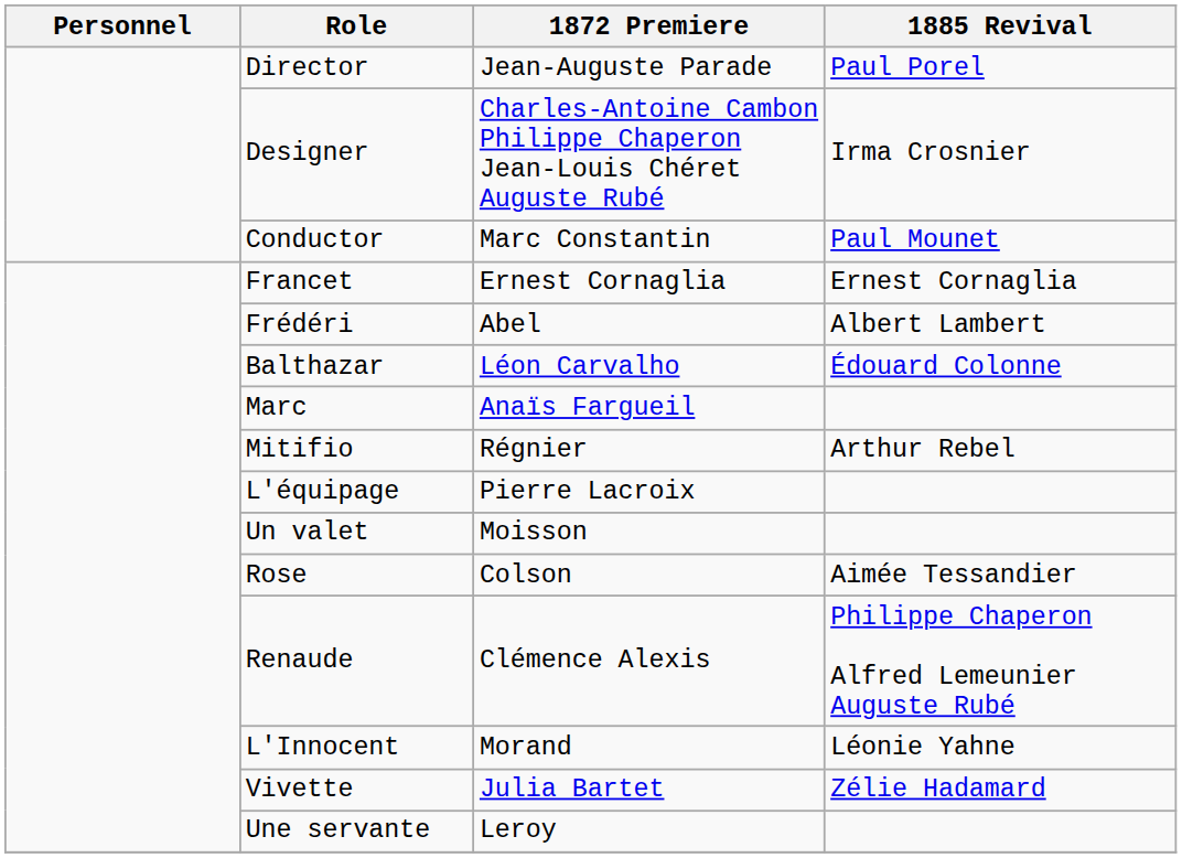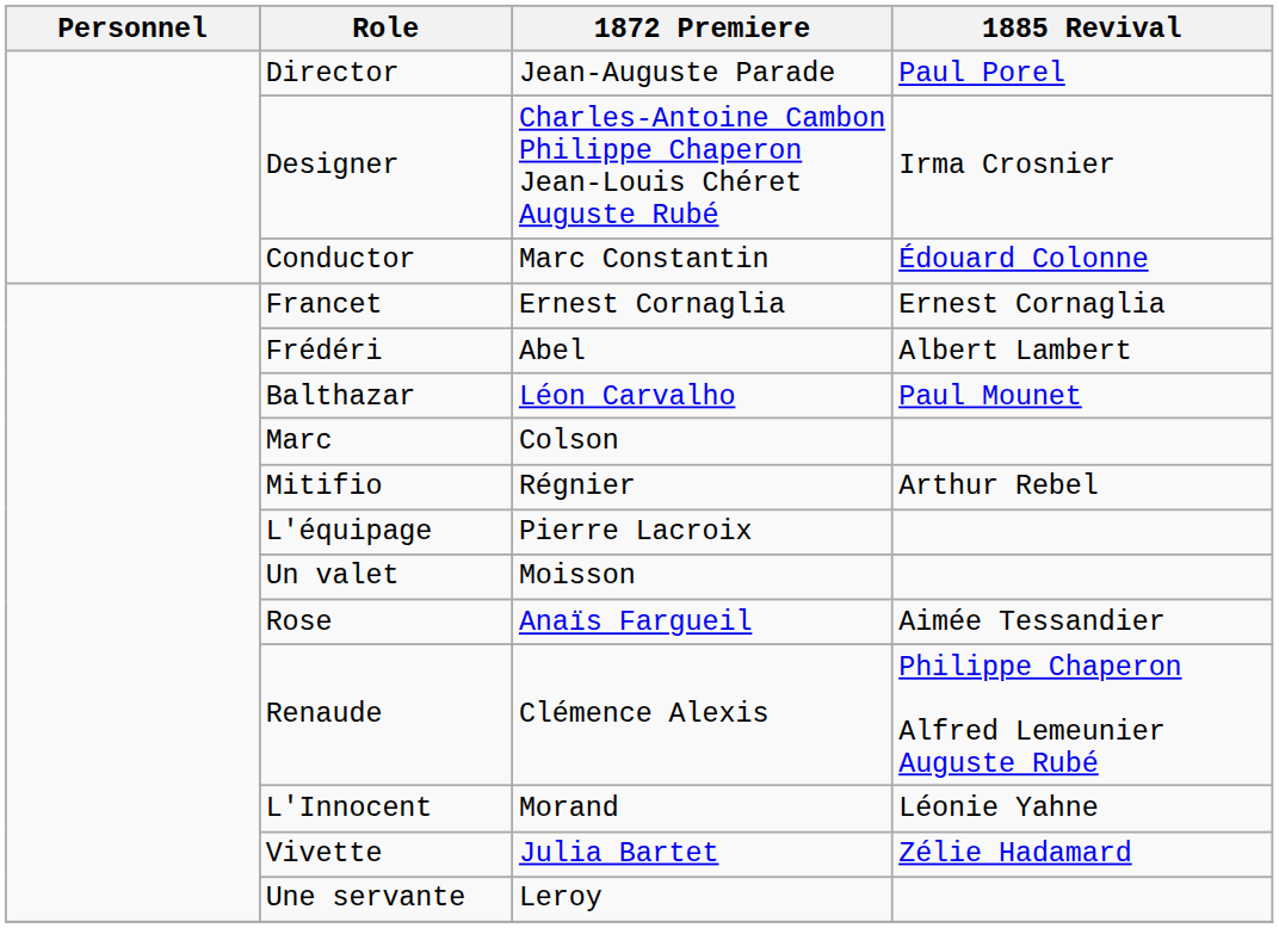Conductor | 1885 Revival: Paul Mounet -> Édouard Colonne
Balthazar | 1885 Revival: Édouard Colonne -> Paul Mounet
Marc | 1872 Premiere: Anaïs Fargueil -> Colson
Rose | 1872 Premiere: Colson -> Anaïs Fargueil
